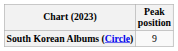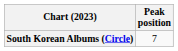South Korean Albums (Circle) | Peak position: 9 -> 7
